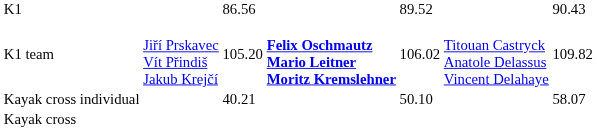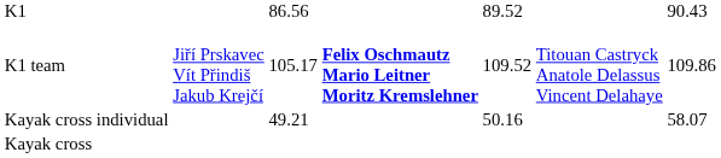K1 team | column 3: 105.20 -> 105.17
K1 team | column 5: 106.02 -> 109.52
K1 team | column 7: 109.82 -> 109.86
Kayak cross individual | column 3: 40.21 -> 49.21
Kayak cross individual | column 5: 50.10 -> 50.16
